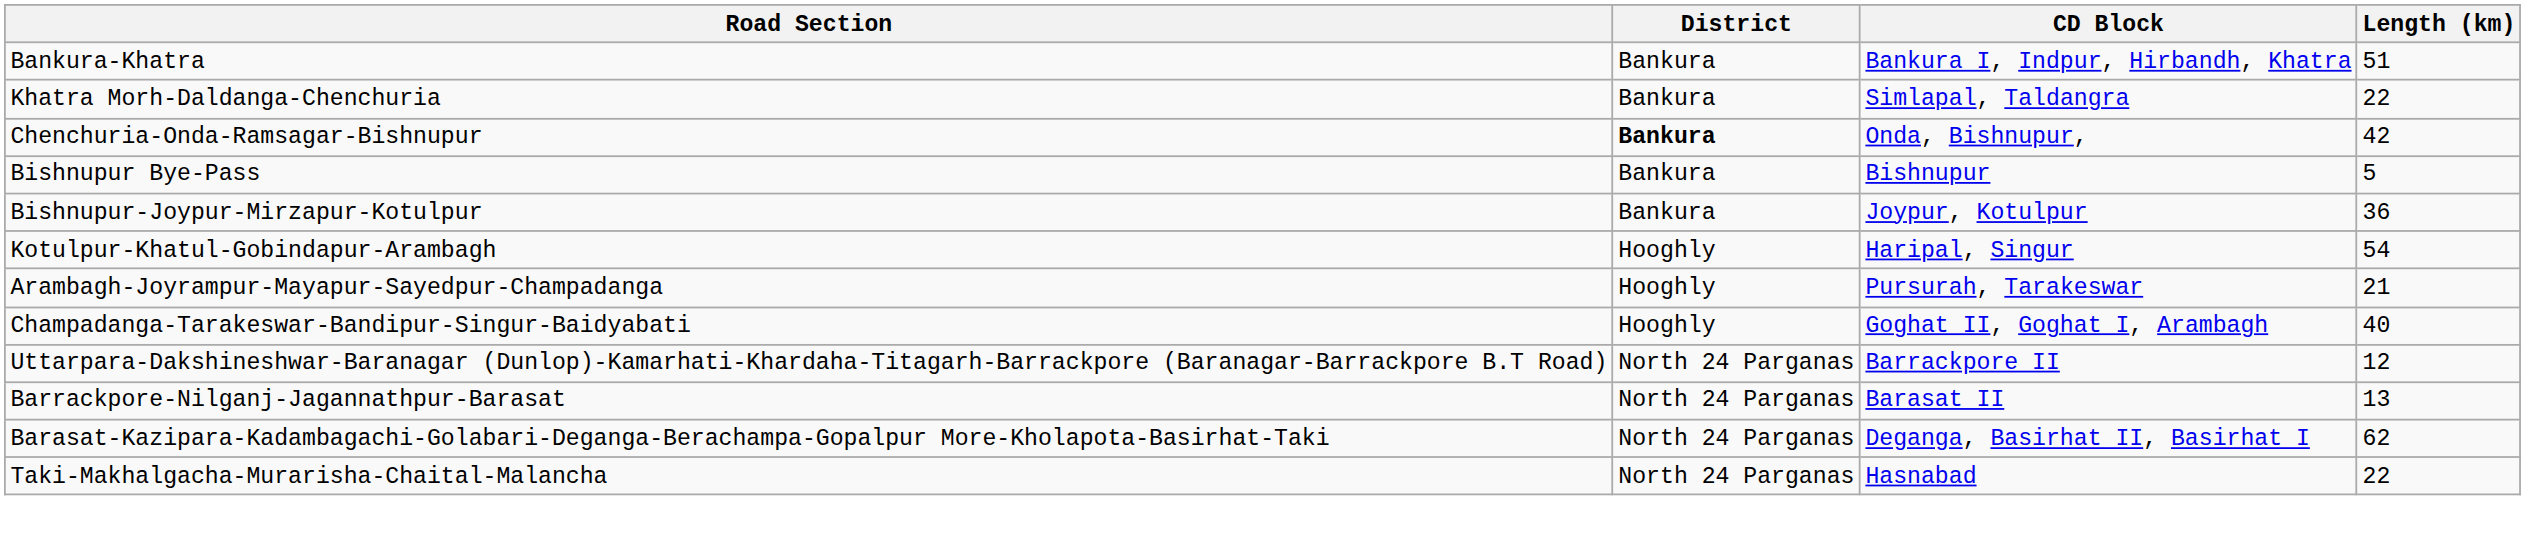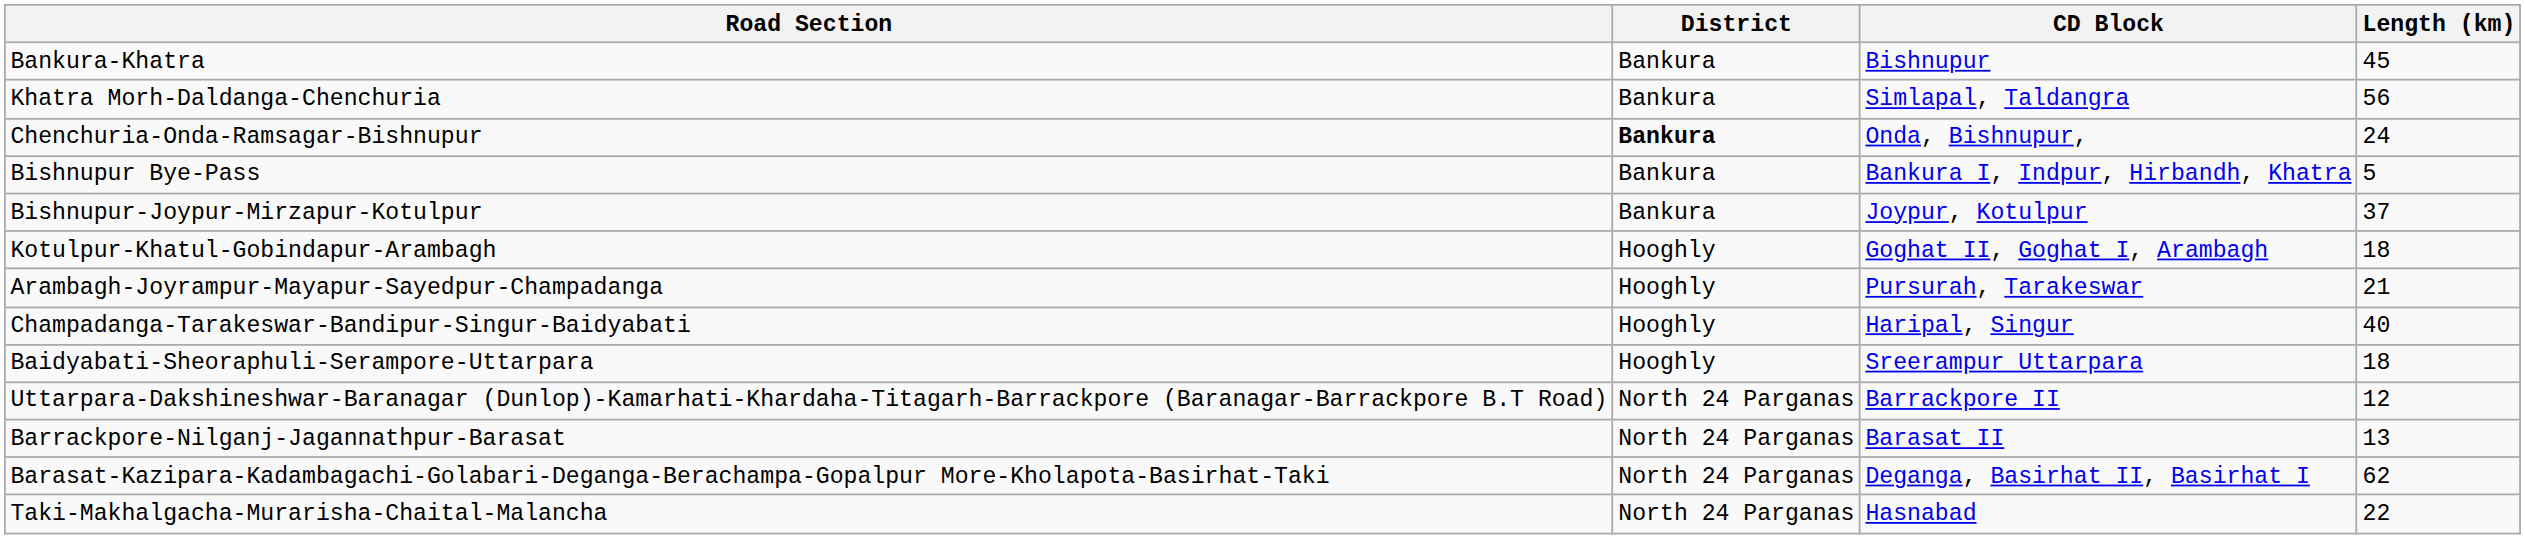Bankura-Khatra | CD Block: Bankura I, Indpur, Hirbandh, Khatra -> Bishnupur
Bankura-Khatra | Length (km): 51 -> 45
Khatra Morh-Daldanga-Chenchuria | Length (km): 22 -> 56
Chenchuria-Onda-Ramsagar-Bishnupur | Length (km): 42 -> 24
Bishnupur Bye-Pass | CD Block: Bishnupur -> Bankura I, Indpur, Hirbandh, Khatra
Bishnupur-Joypur-Mirzapur-Kotulpur | Length (km): 36 -> 37
Kotulpur-Khatul-Gobindapur-Arambagh | CD Block: Haripal, Singur -> Goghat II, Goghat I, Arambagh
Kotulpur-Khatul-Gobindapur-Arambagh | Length (km): 54 -> 18
Champadanga-Tarakeswar-Bandipur-Singur-Baidyabati | CD Block: Goghat II, Goghat I, Arambagh -> Haripal, Singur
+ row: Baidyabati-Sheoraphuli-Serampore-Uttarpara | Hooghly | Sreerampur Uttarpara | 18
